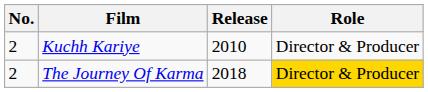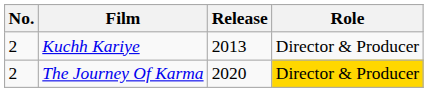Kuchh Kariye | Release: 2010 -> 2013
The Journey Of Karma | Release: 2018 -> 2020
